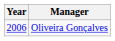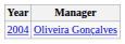Oliveira Gonçalves | Year: 2006 -> 2004
